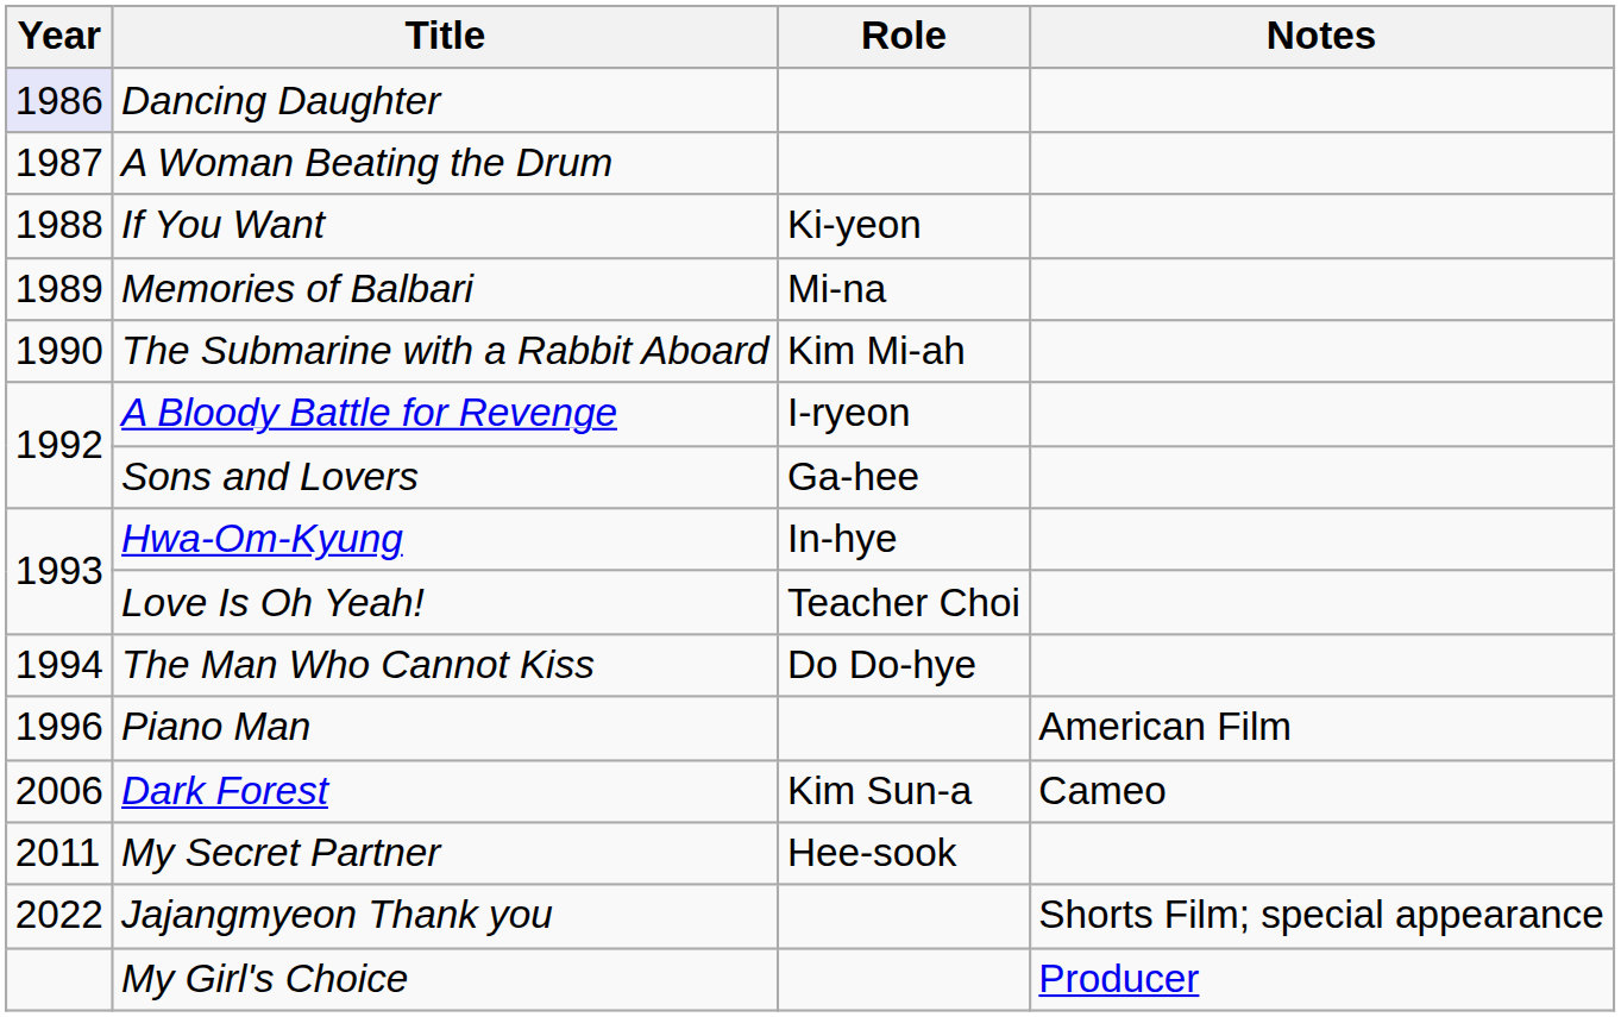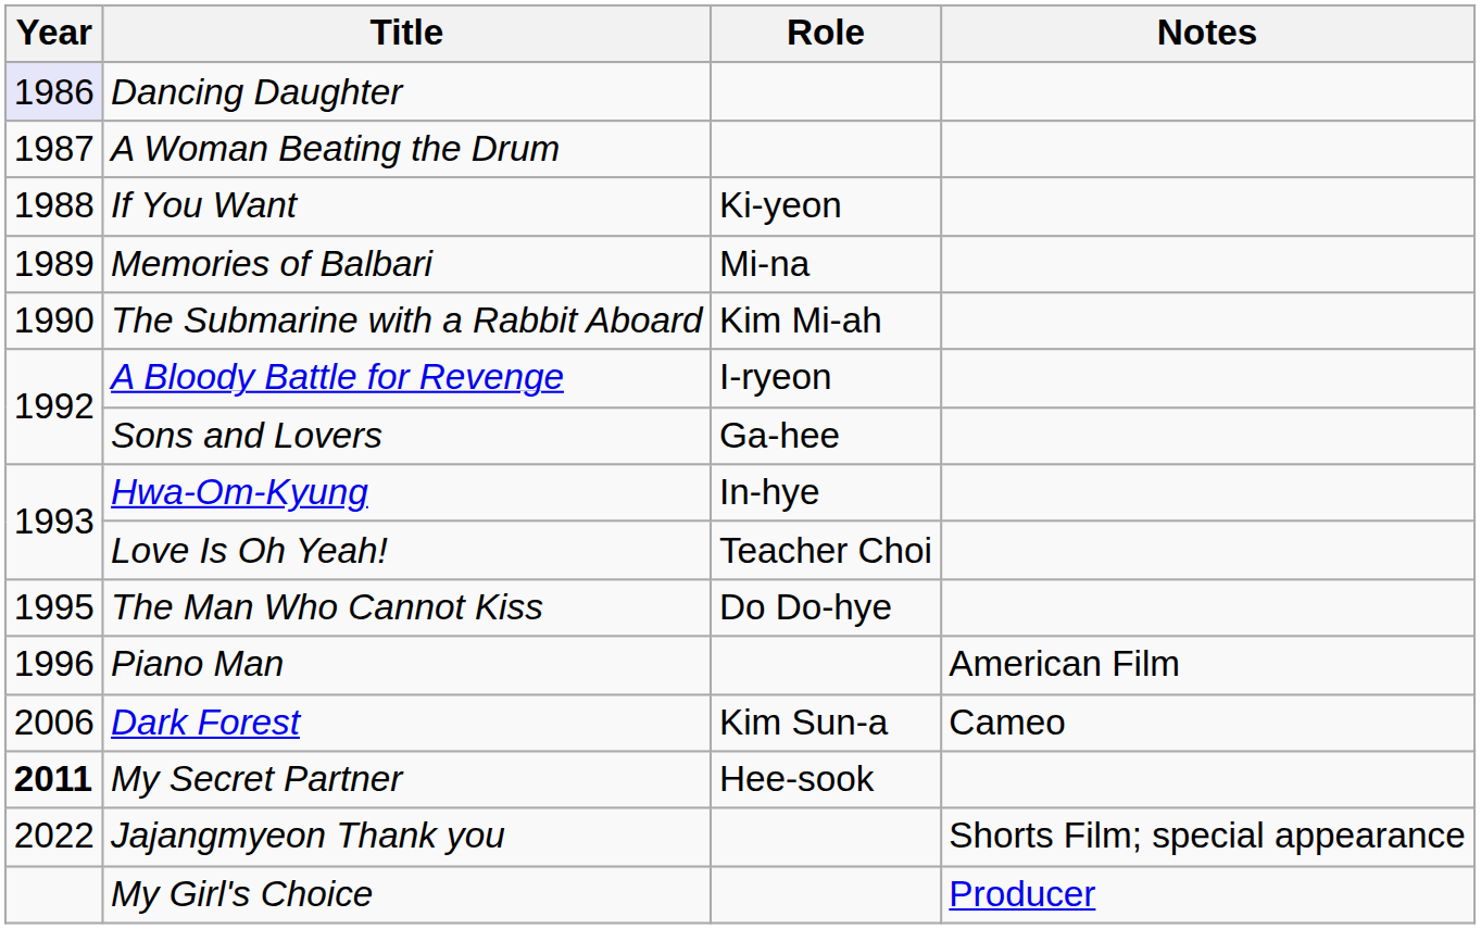The Man Who Cannot Kiss | Year: 1994 -> 1995
My Secret Partner | Year: normal -> bold
